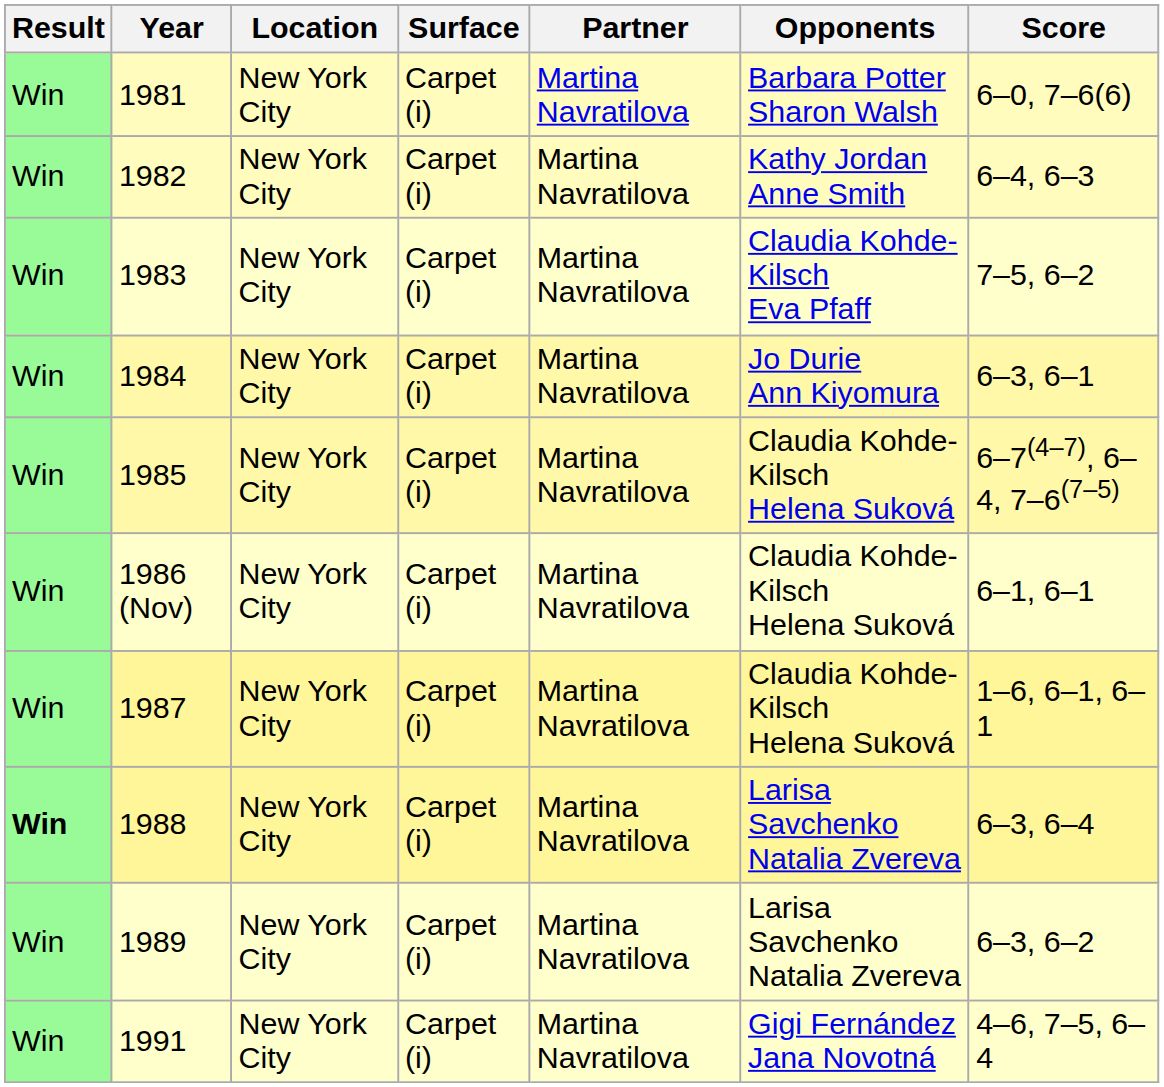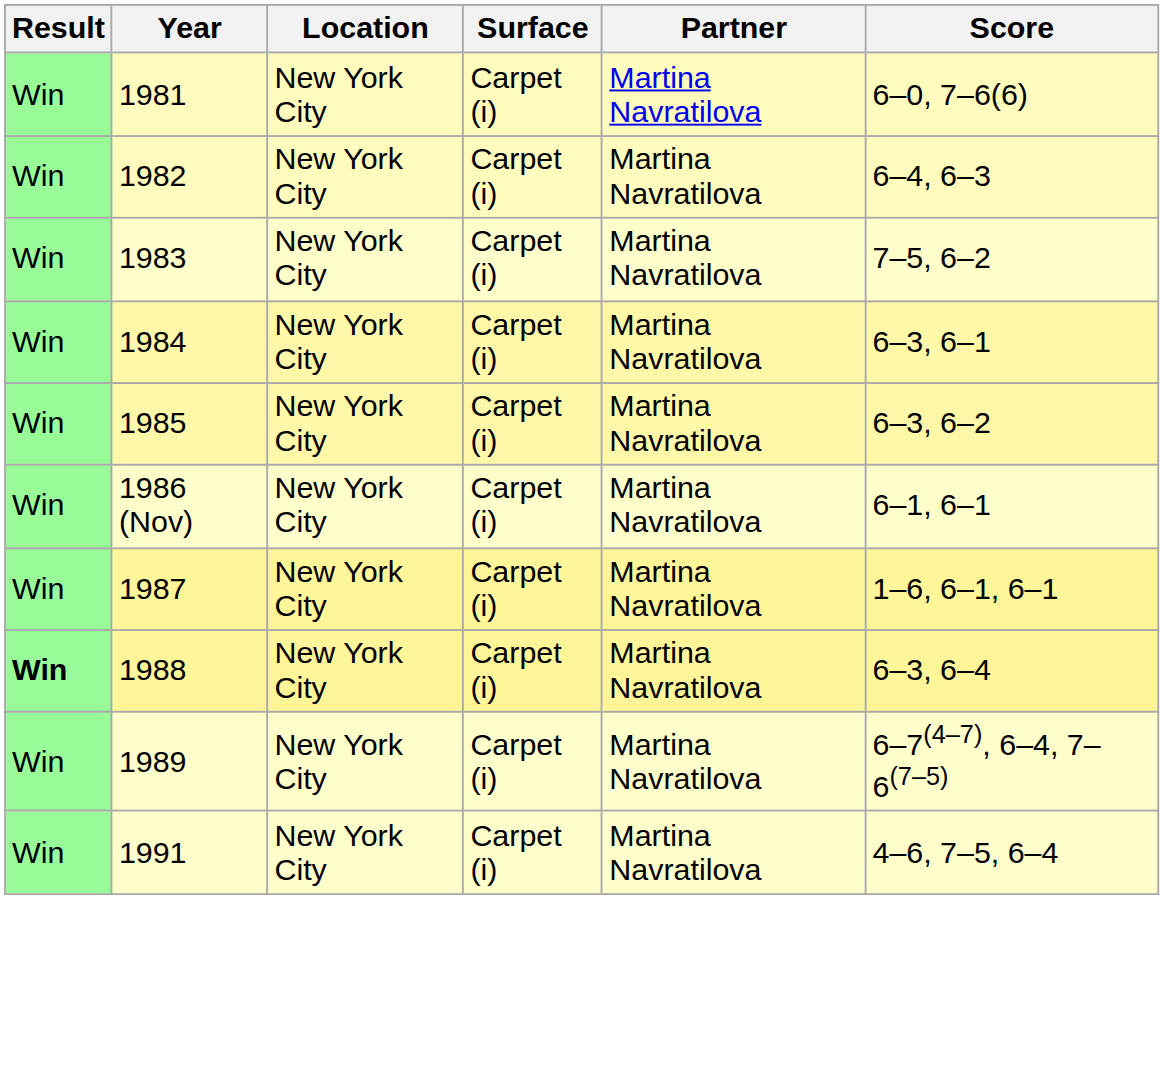- column: Opponents | Barbara Potter Sharon Walsh | Kathy Jordan Anne Smith | Claudia Kohde-Kilsch Eva Pfaff | Jo Durie Ann Kiyomura | Claudia Kohde-Kilsch Helena Suková | Claudia Kohde-Kilsch Helena Suková | Claudia Kohde-Kilsch Helena Suková | Larisa Savchenko Natalia Zvereva | Larisa Savchenko Natalia Zvereva | Gigi Fernández Jana Novotná
1985 | Score: 6–7(4–7), 6–4, 7–6(7–5) -> 6–3, 6–2
1989 | Score: 6–3, 6–2 -> 6–7(4–7), 6–4, 7–6(7–5)
